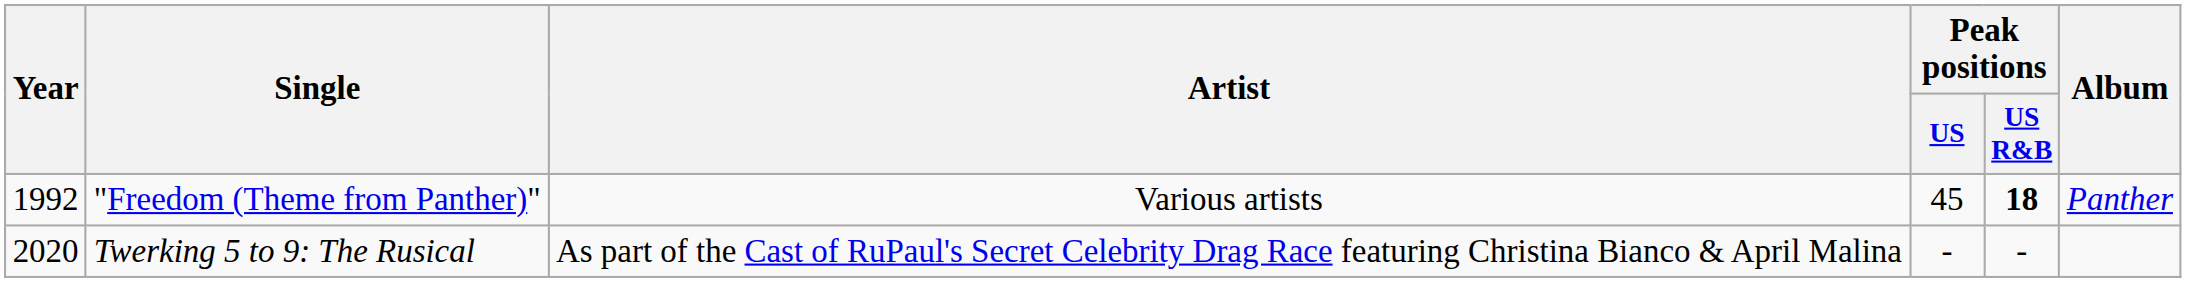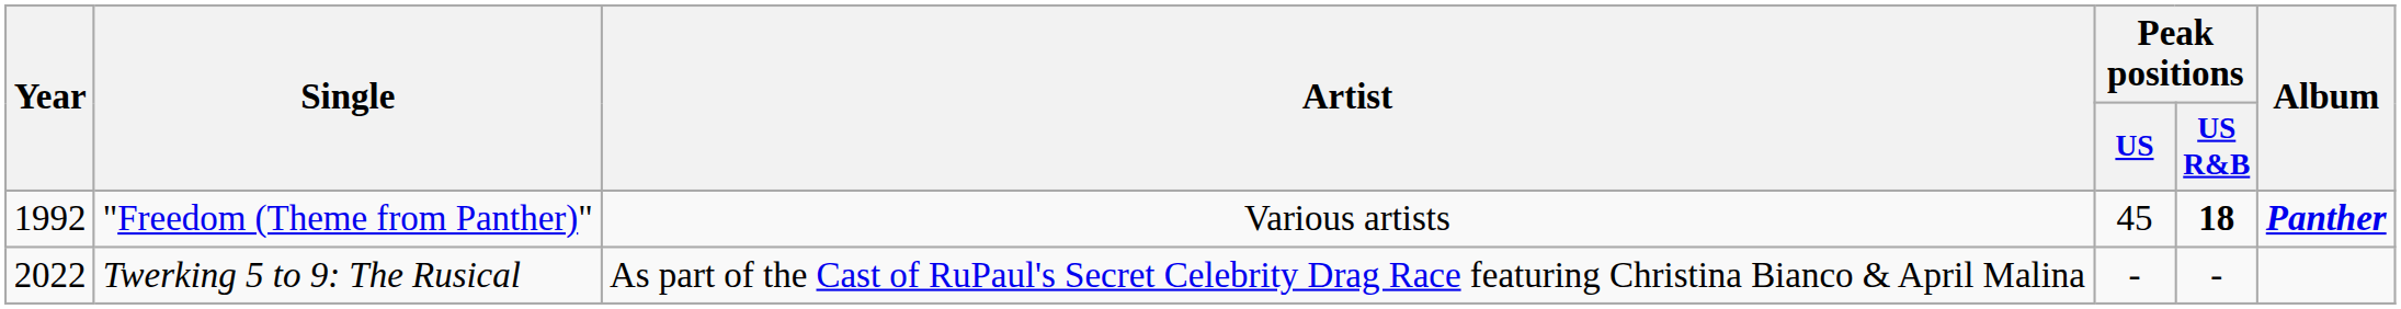"Freedom (Theme from Panther)" | Album: normal -> bold
Twerking 5 to 9: The Rusical | Year: 2020 -> 2022
